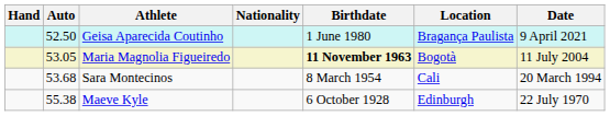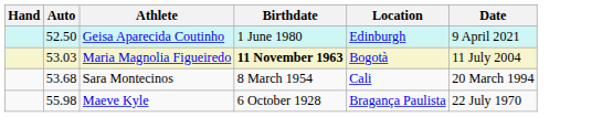- column: Nationality
Geisa Aparecida Coutinho | Location: Bragança Paulista -> Edinburgh
Maria Magnolia Figueiredo | Auto: 53.05 -> 53.03
Maeve Kyle | Auto: 55.38 -> 55.98
Maeve Kyle | Location: Edinburgh -> Bragança Paulista
